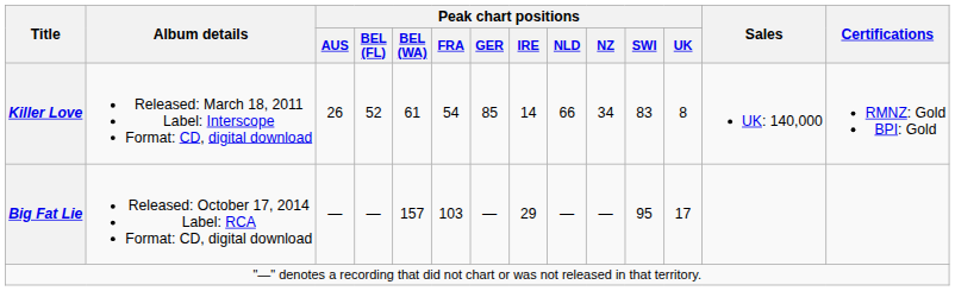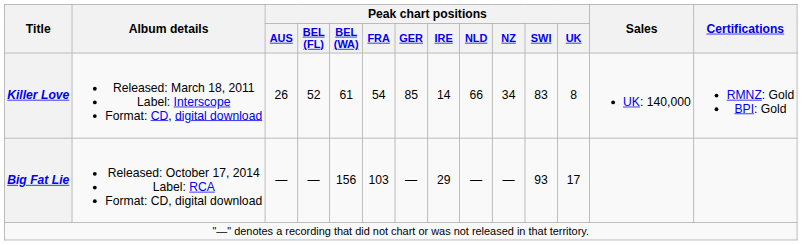Big Fat Lie | Peak chart positions / BEL (WA): 157 -> 156
Big Fat Lie | Peak chart positions / SWI: 95 -> 93
